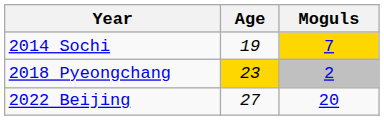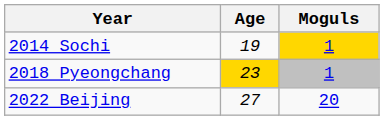2014 Sochi | Moguls: 7 -> 1
2018 Pyeongchang | Moguls: 2 -> 1
